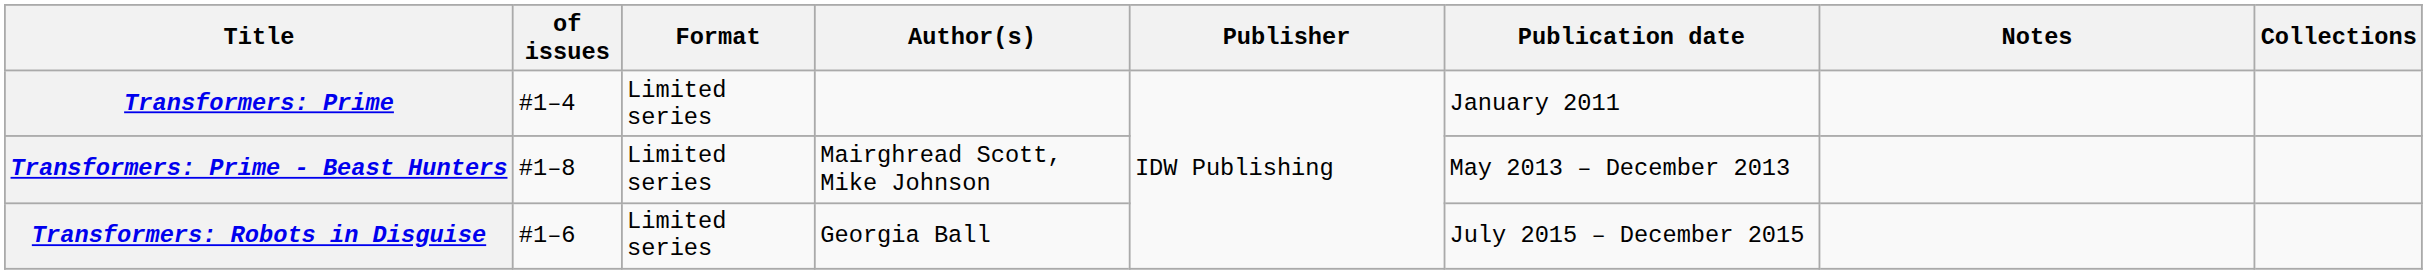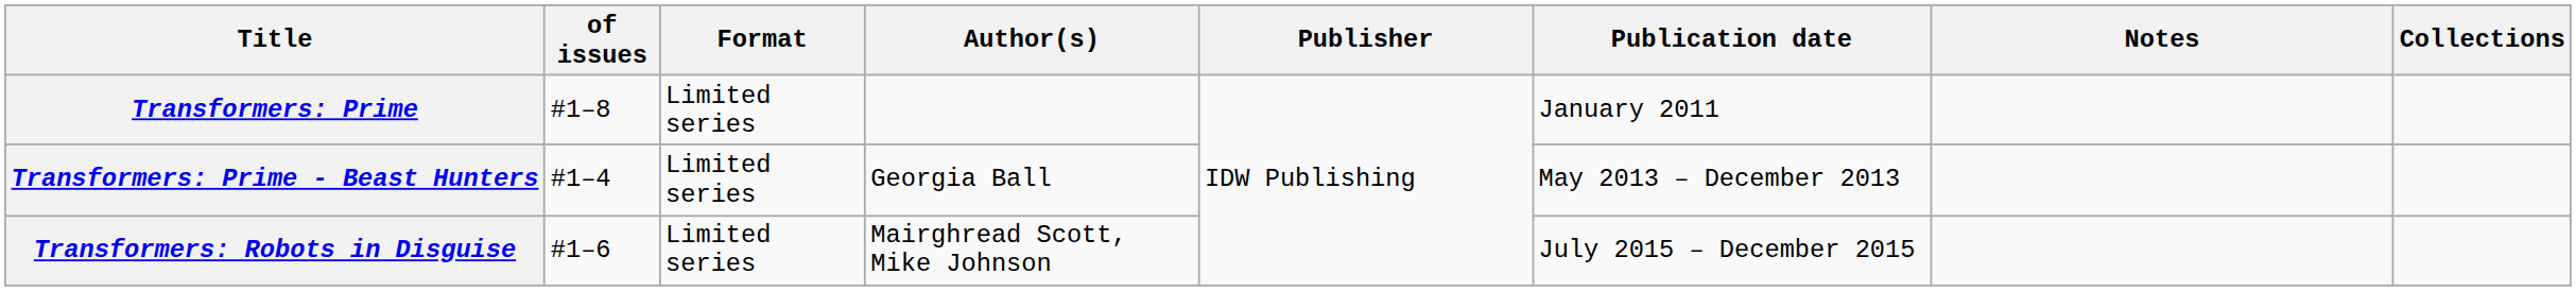Transformers: Prime | of issues: #1–4 -> #1–8
Transformers: Prime - Beast Hunters | of issues: #1–8 -> #1–4
Transformers: Prime - Beast Hunters | Author(s): Mairghread Scott, Mike Johnson -> Georgia Ball
Transformers: Robots in Disguise | Author(s): Georgia Ball -> Mairghread Scott, Mike Johnson
